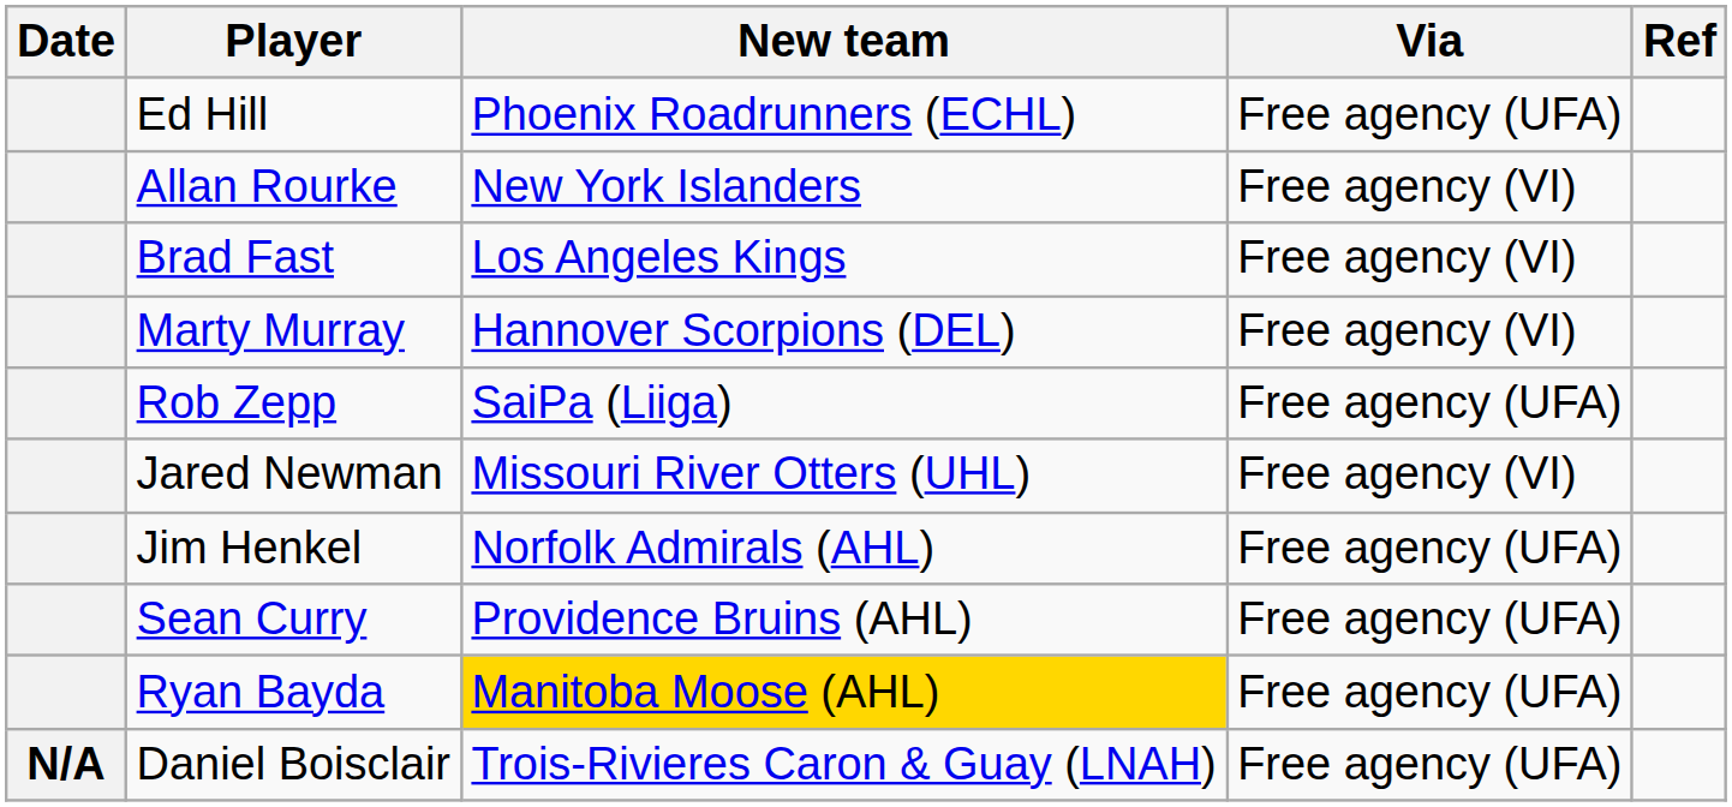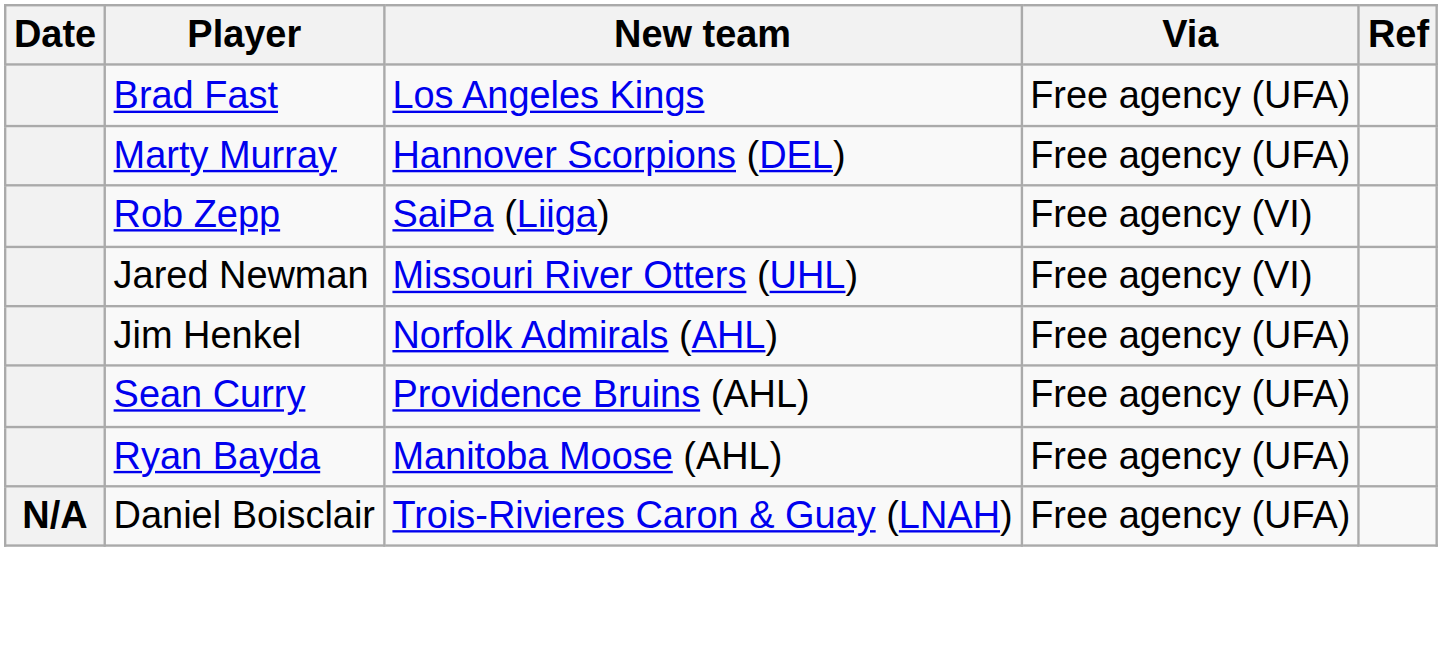- row: Ed Hill | Phoenix Roadrunners (ECHL) | Free agency (UFA)
- row: Allan Rourke | New York Islanders | Free agency (VI)
Brad Fast | Via: Free agency (VI) -> Free agency (UFA)
Marty Murray | Via: Free agency (VI) -> Free agency (UFA)
Rob Zepp | Via: Free agency (UFA) -> Free agency (VI)
Ryan Bayda | New team: gold background -> no background
